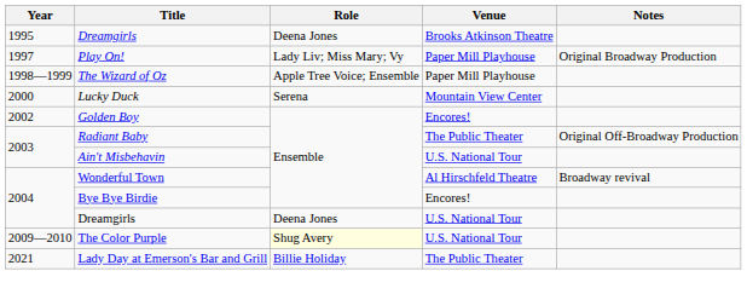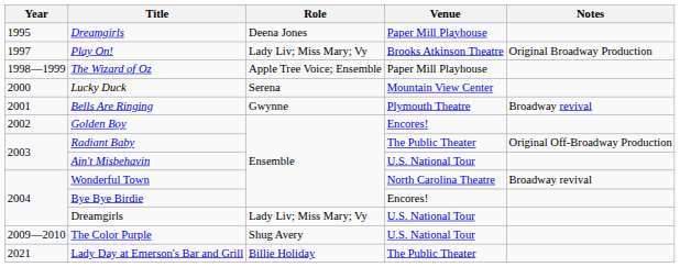1995 / Dreamgirls | Venue: Brooks Atkinson Theatre -> Paper Mill Playhouse
Play On! | Venue: Paper Mill Playhouse -> Brooks Atkinson Theatre
+ row: 2001 | Bells Are Ringing | Gwynne | Plymouth Theatre | Broadway revival
Wonderful Town | Venue: Al Hirschfeld Theatre -> North Carolina Theatre
2004 / Dreamgirls | Role: Deena Jones -> Lady Liv; Miss Mary; Vy
The Color Purple | Role: lightyellow background -> no background
